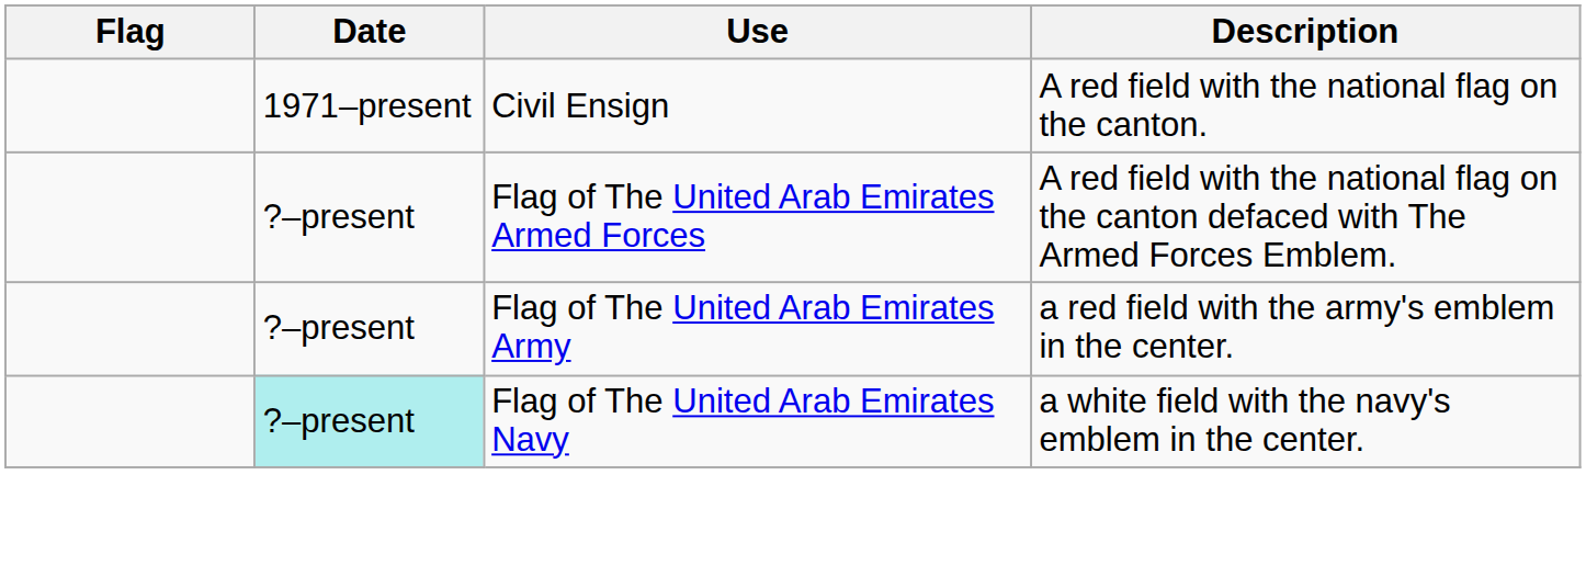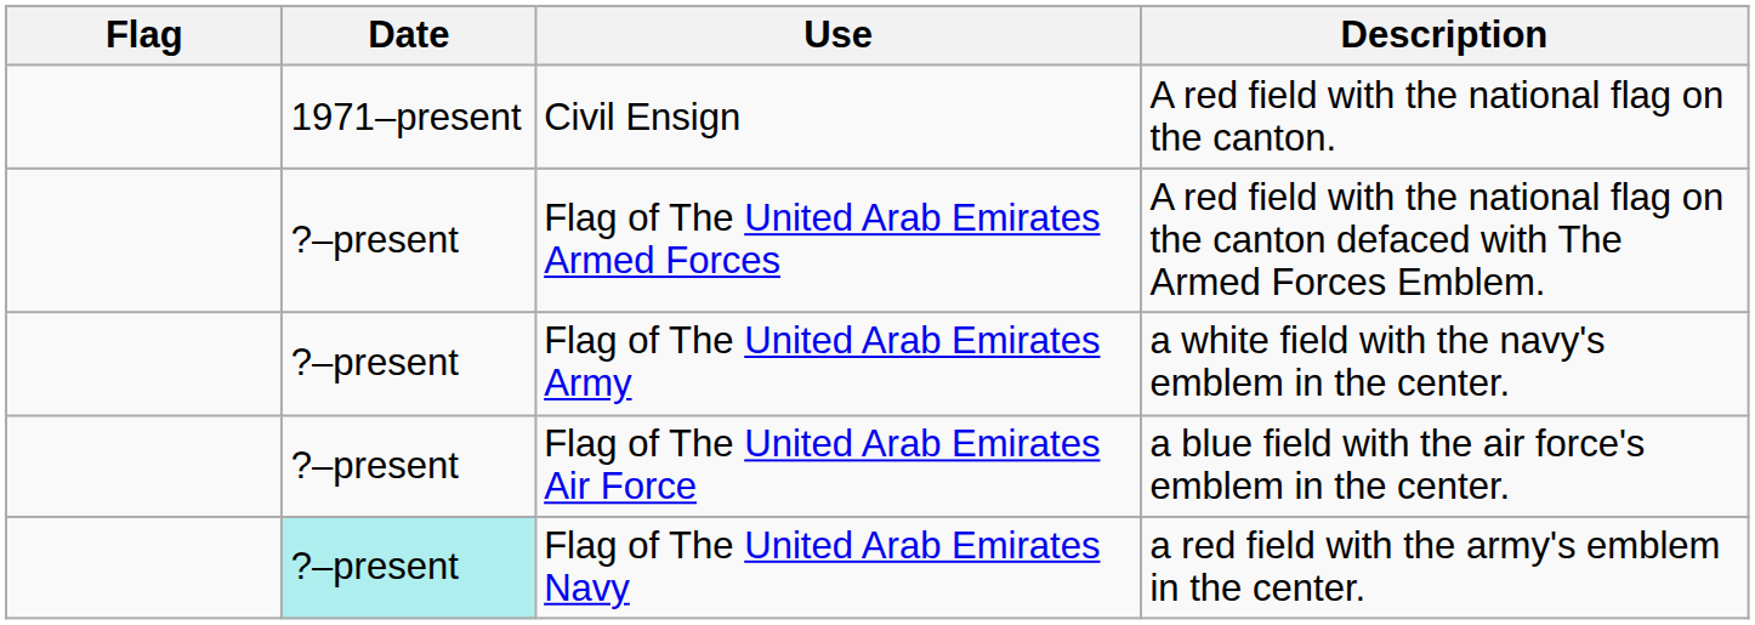Flag of The United Arab Emirates Army | Description: a red field with the army's emblem in the center. -> a white field with the navy's emblem in the center.
+ row: ?–present | Flag of The United Arab Emirates Air Force | a blue field with the air force's emblem in the center.
Flag of The United Arab Emirates Navy | Description: a white field with the navy's emblem in the center. -> a red field with the army's emblem in the center.
